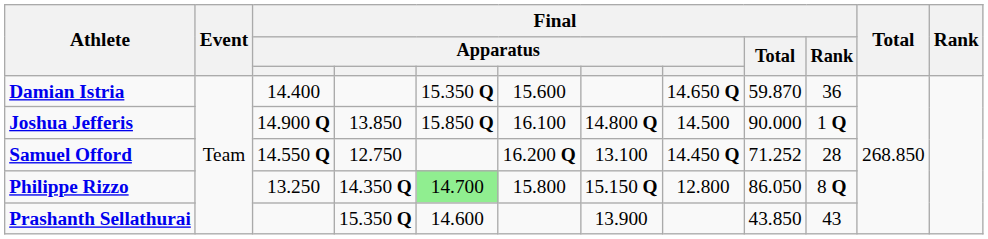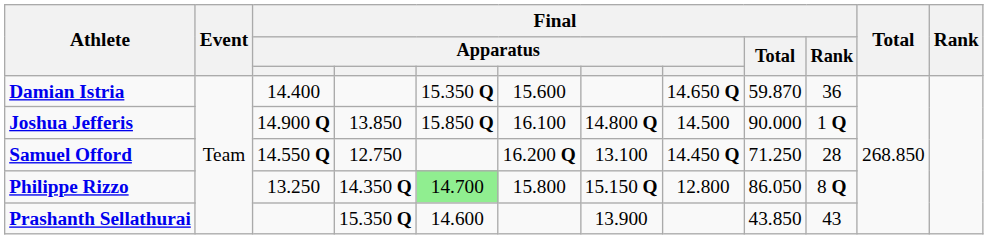Samuel Offord | Final / Total: 71.252 -> 71.250
